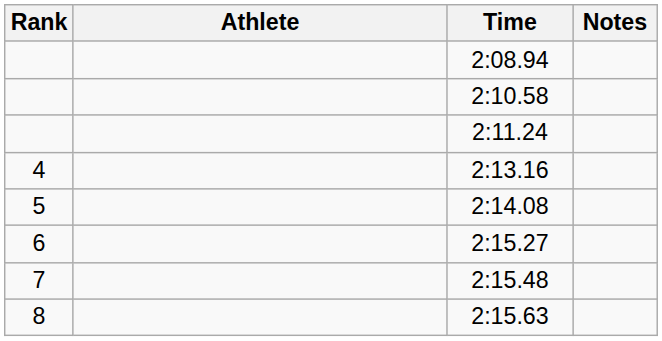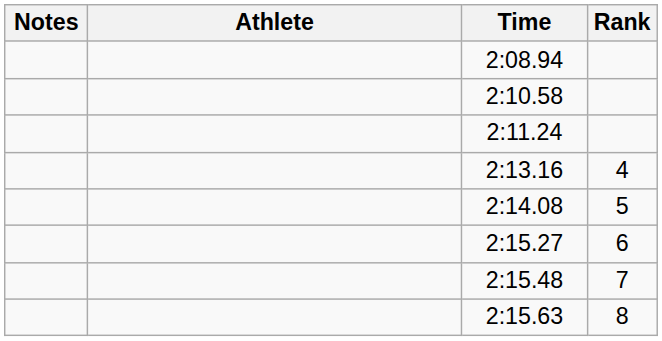columns swapped: Rank <-> Notes
